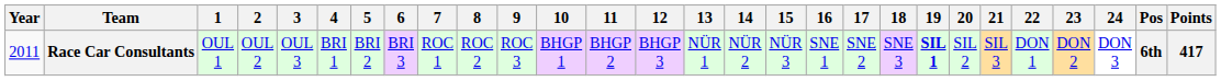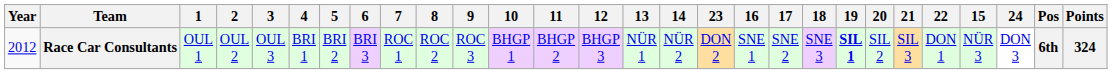columns swapped: 15 <-> 23
Race Car Consultants | Year: 2011 -> 2012
Race Car Consultants | Points: 417 -> 324
